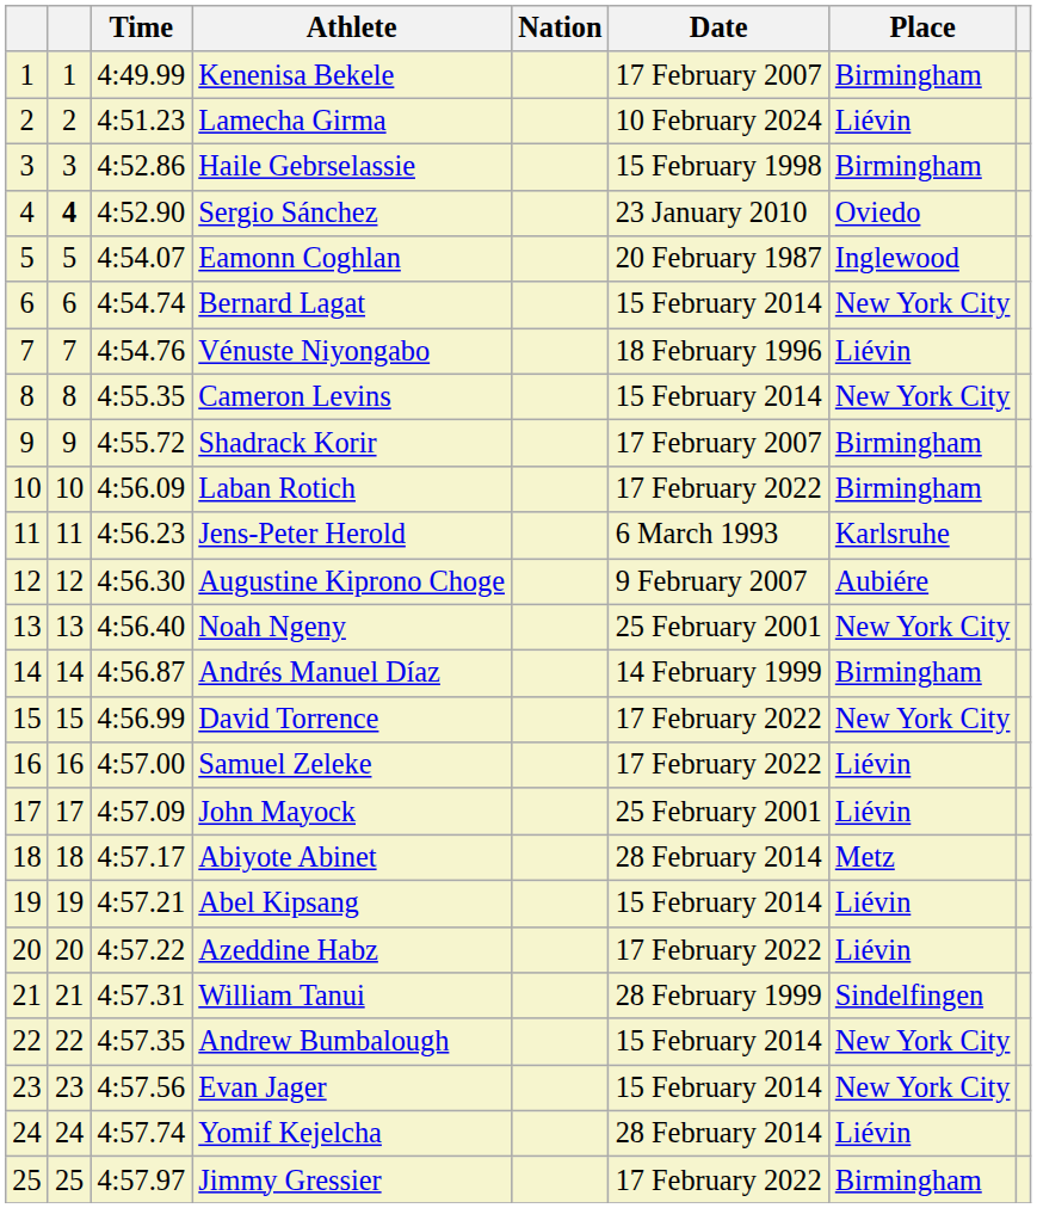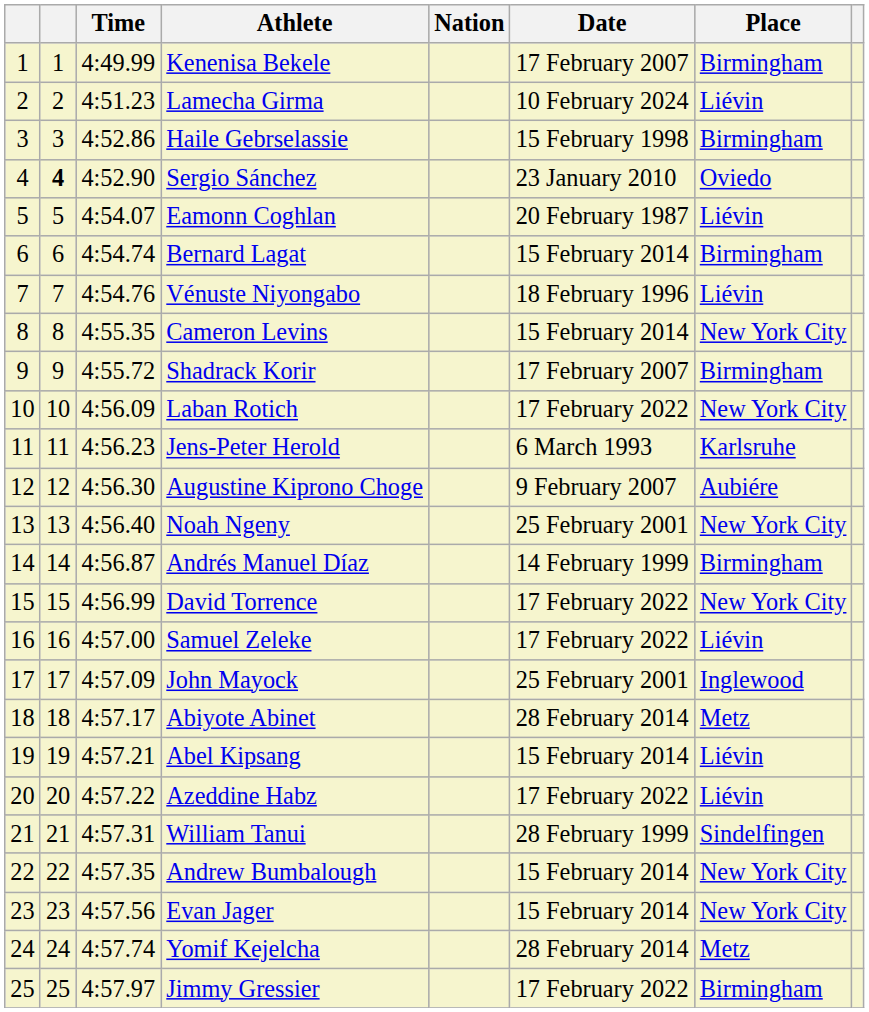Eamonn Coghlan | Place: Inglewood -> Liévin
Bernard Lagat | Place: New York City -> Birmingham
Laban Rotich | Place: Birmingham -> New York City
John Mayock | Place: Liévin -> Inglewood
Yomif Kejelcha | Place: Liévin -> Metz
